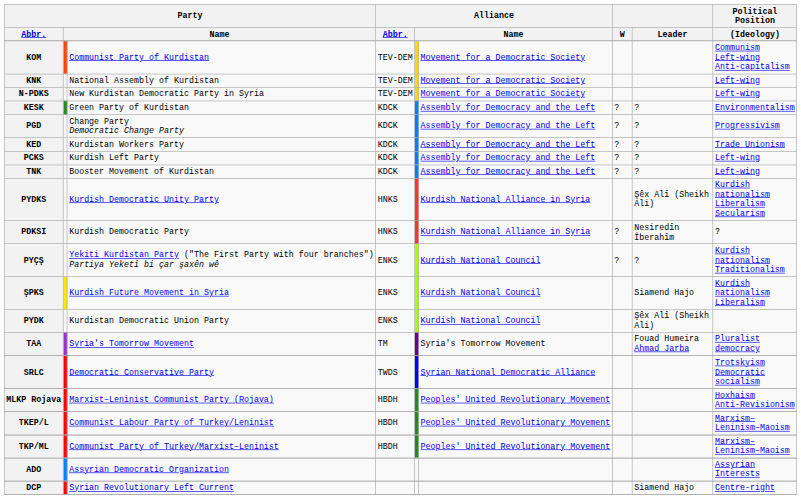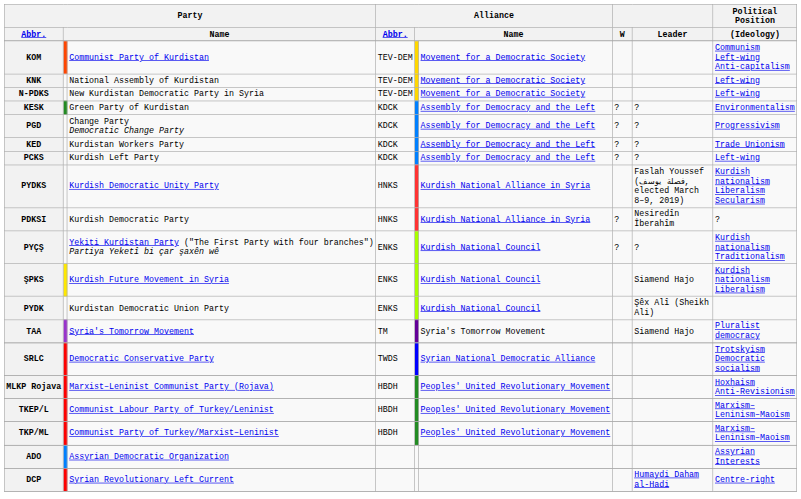- row: TNK | Booster Movement of Kurdistan | KDCK | Assembly for Democracy and the Left | ? | ? | Left-wing
PYDKS | Leader: Şêx Alî (Sheikh Ali) -> Faslah Youssef (فصلة يوسف, elected March 8–9, 2019)
TAA | Leader: Fouad Humeira Ahmad Jarba -> Siamend Hajo
DCP | Leader: Siamend Hajo -> Humaydi Daham al-Hadi
